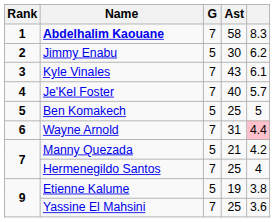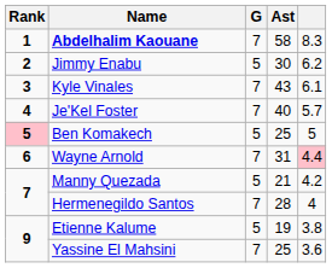Ben Komakech | Rank: no background -> pink background
Hermenegildo Santos | Ast: 25 -> 28
